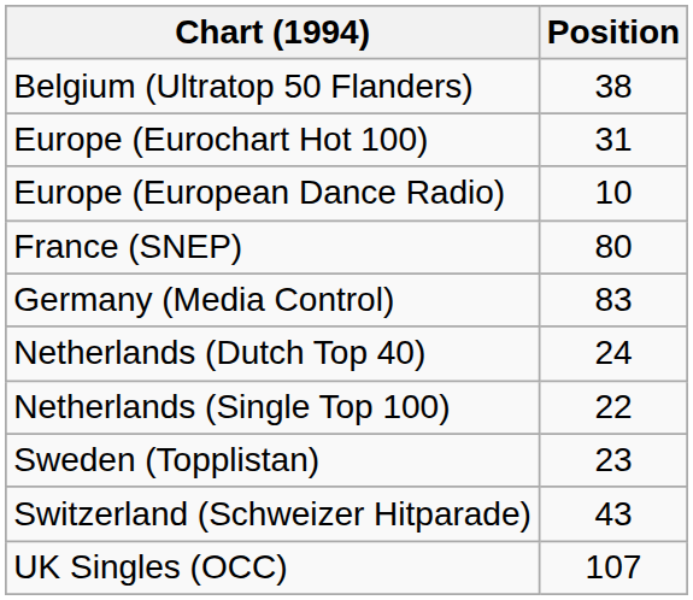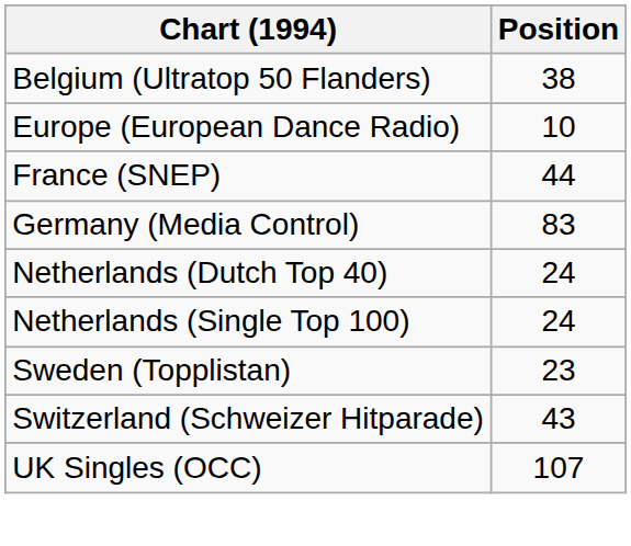- row: Europe (Eurochart Hot 100) | 31
France (SNEP) | Position: 80 -> 44
Netherlands (Single Top 100) | Position: 22 -> 24
